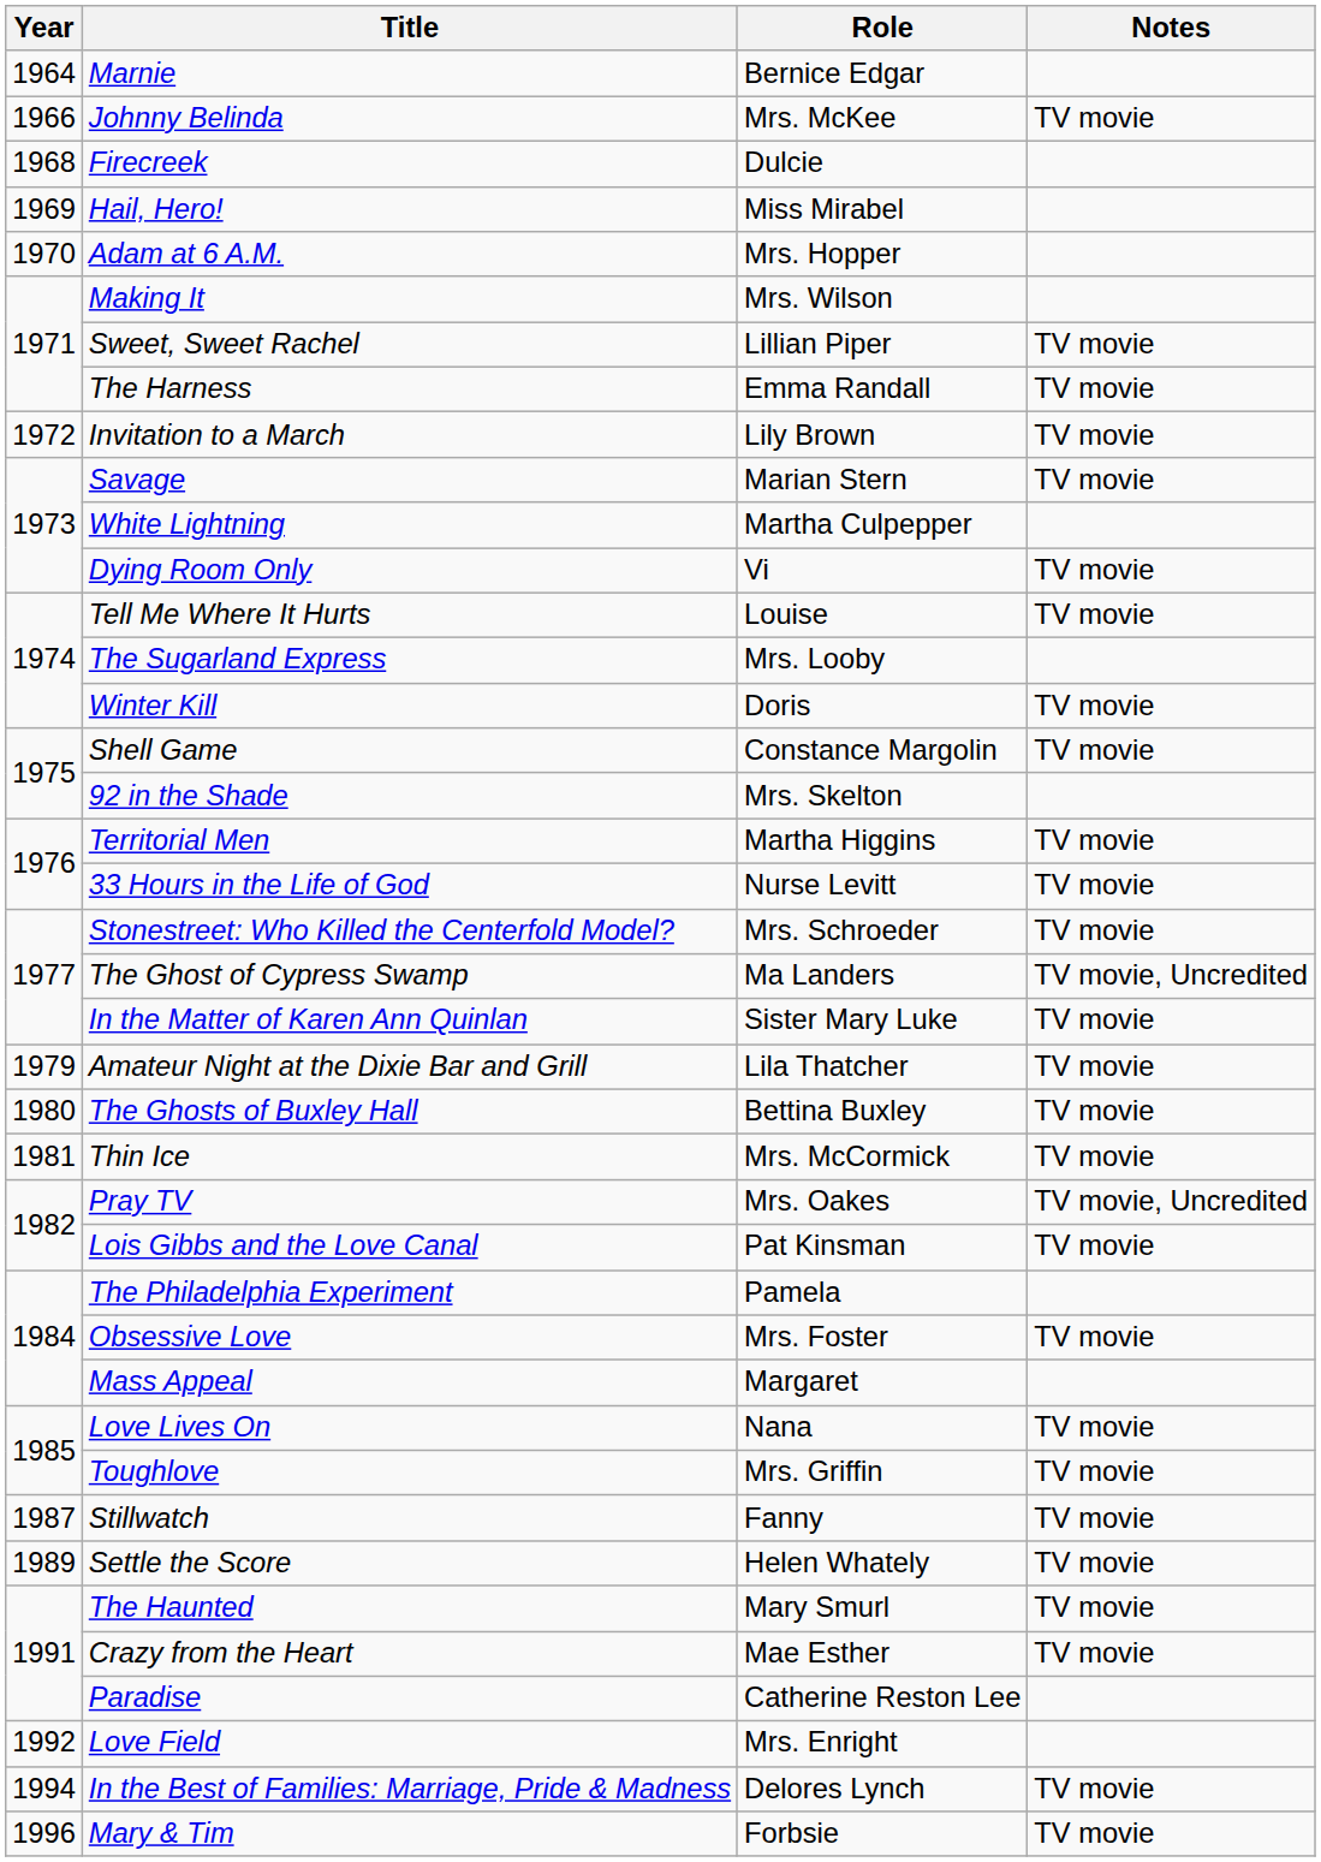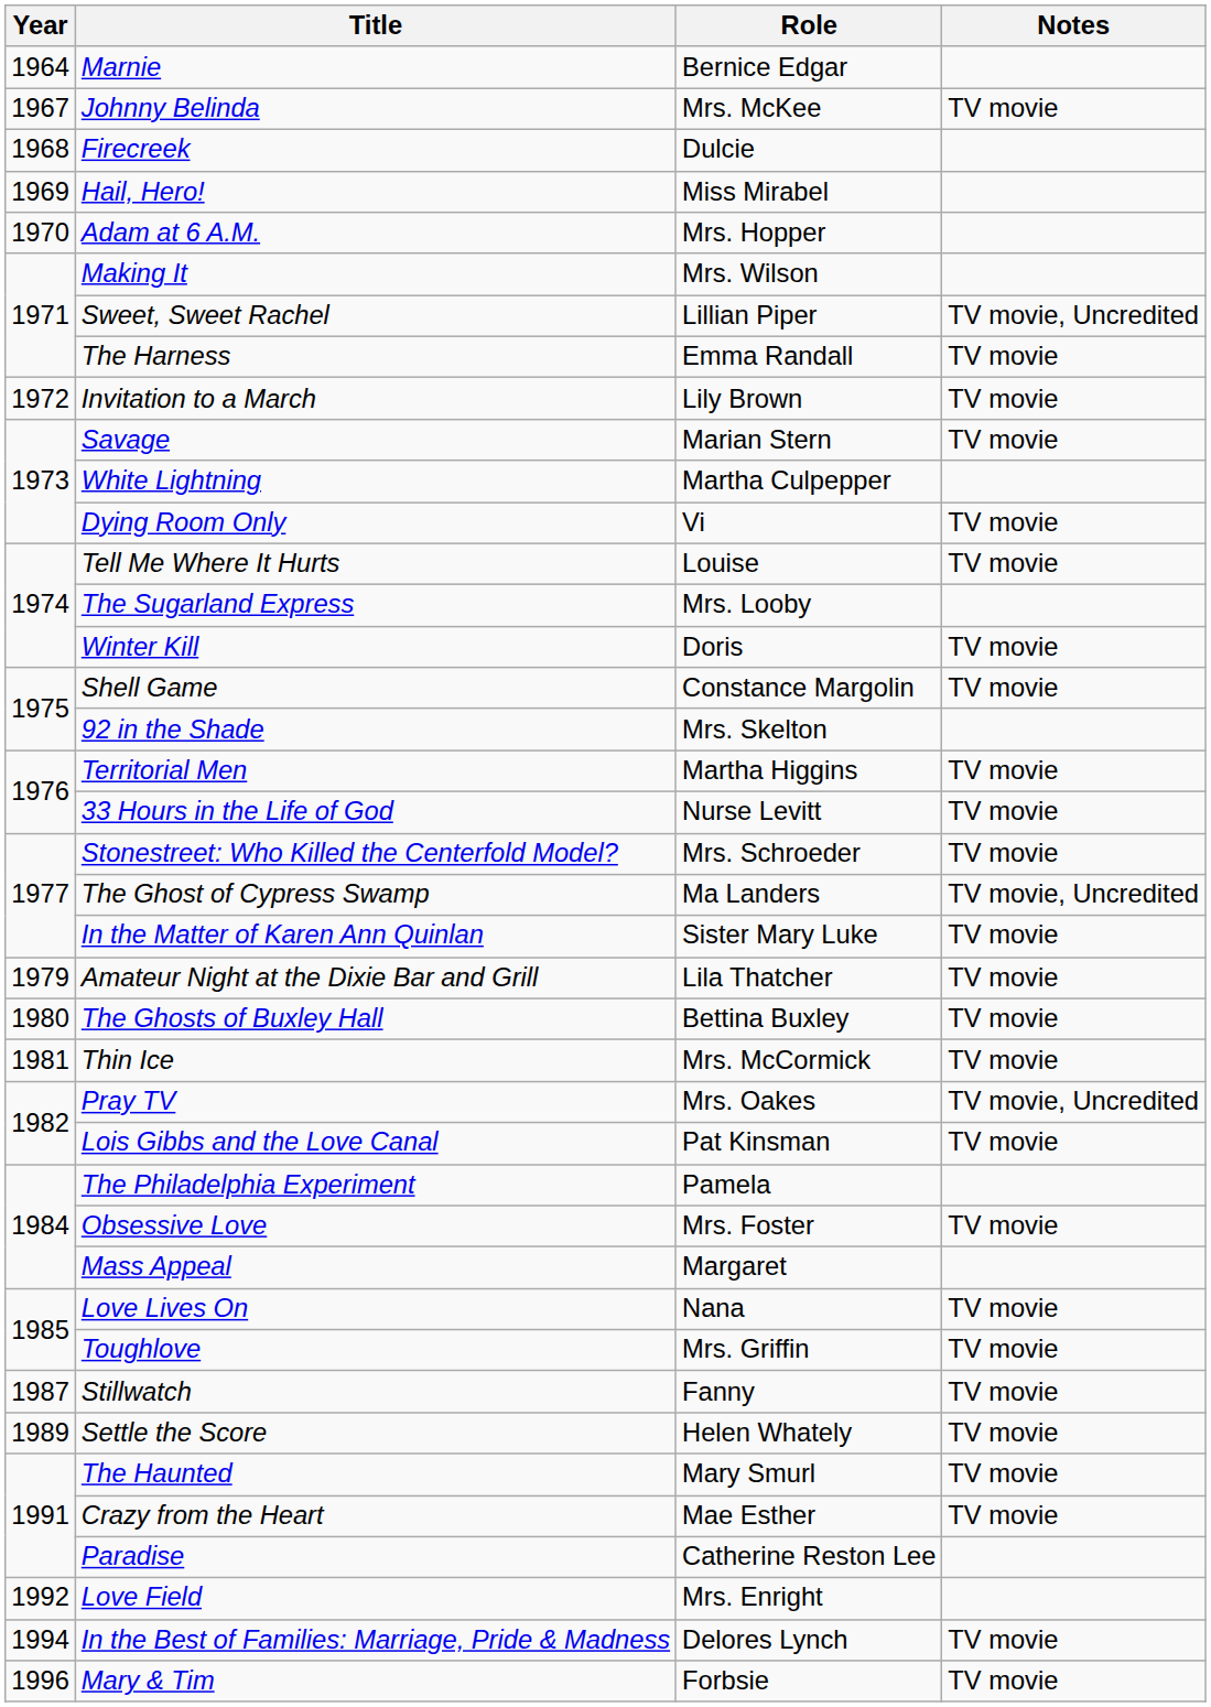Johnny Belinda | Year: 1966 -> 1967
Sweet, Sweet Rachel | Notes: TV movie -> TV movie, Uncredited
